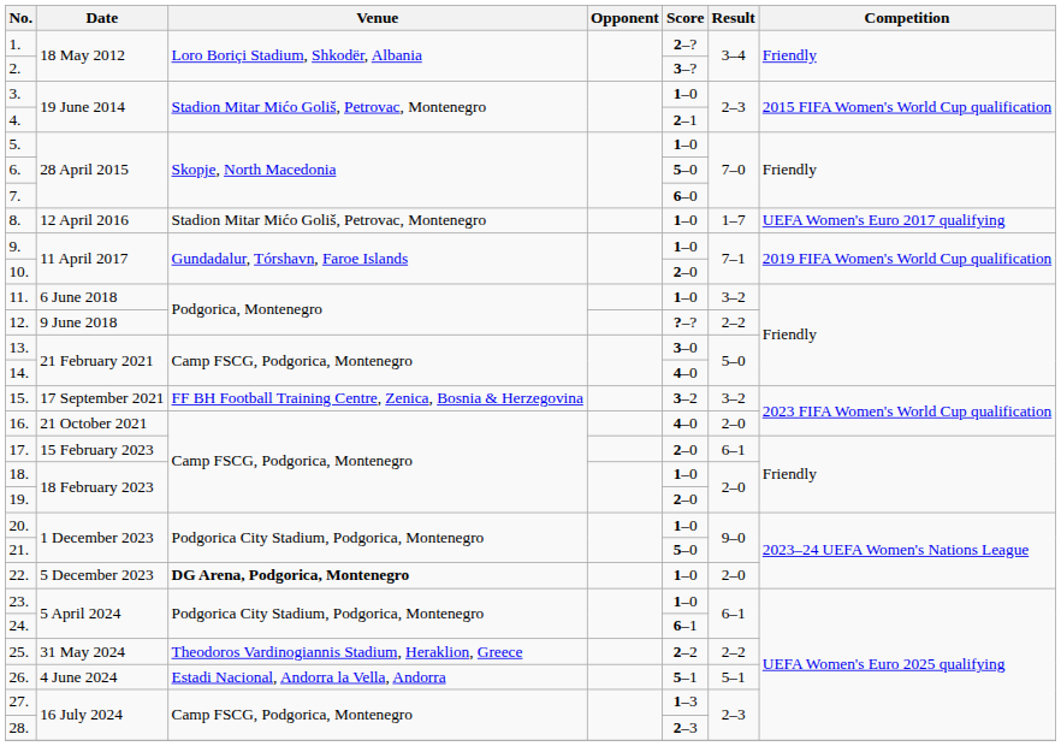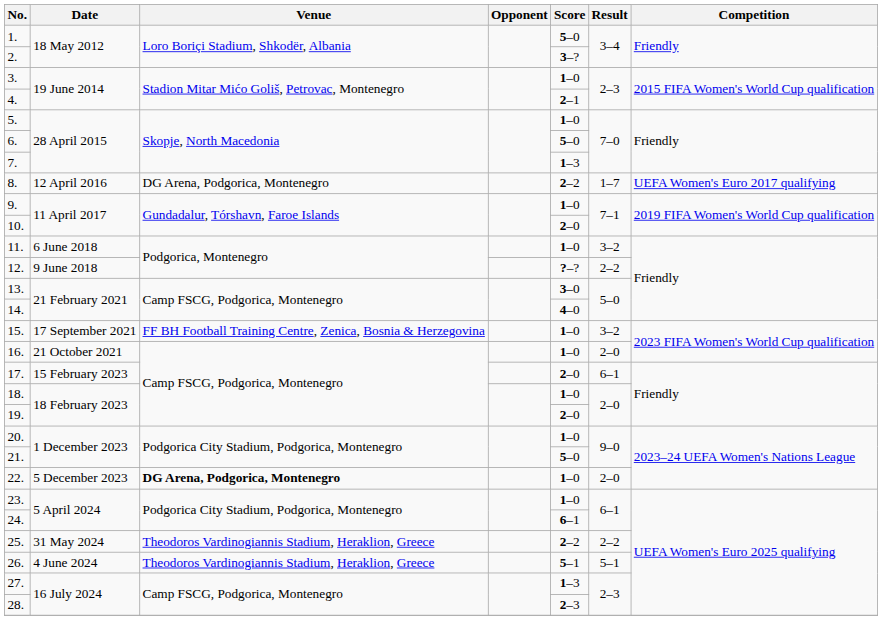1. | Score: 2–? -> 5–0
7. | Score: 6–0 -> 1–3
8. | Venue: Stadion Mitar Mićo Goliš, Petrovac, Montenegro -> DG Arena, Podgorica, Montenegro
8. | Score: 1–0 -> 2–2
15. | Score: 3–2 -> 1–0
16. | Score: 4–0 -> 1–0
26. | Venue: Estadi Nacional, Andorra la Vella, Andorra -> Theodoros Vardinogiannis Stadium, Heraklion, Greece
